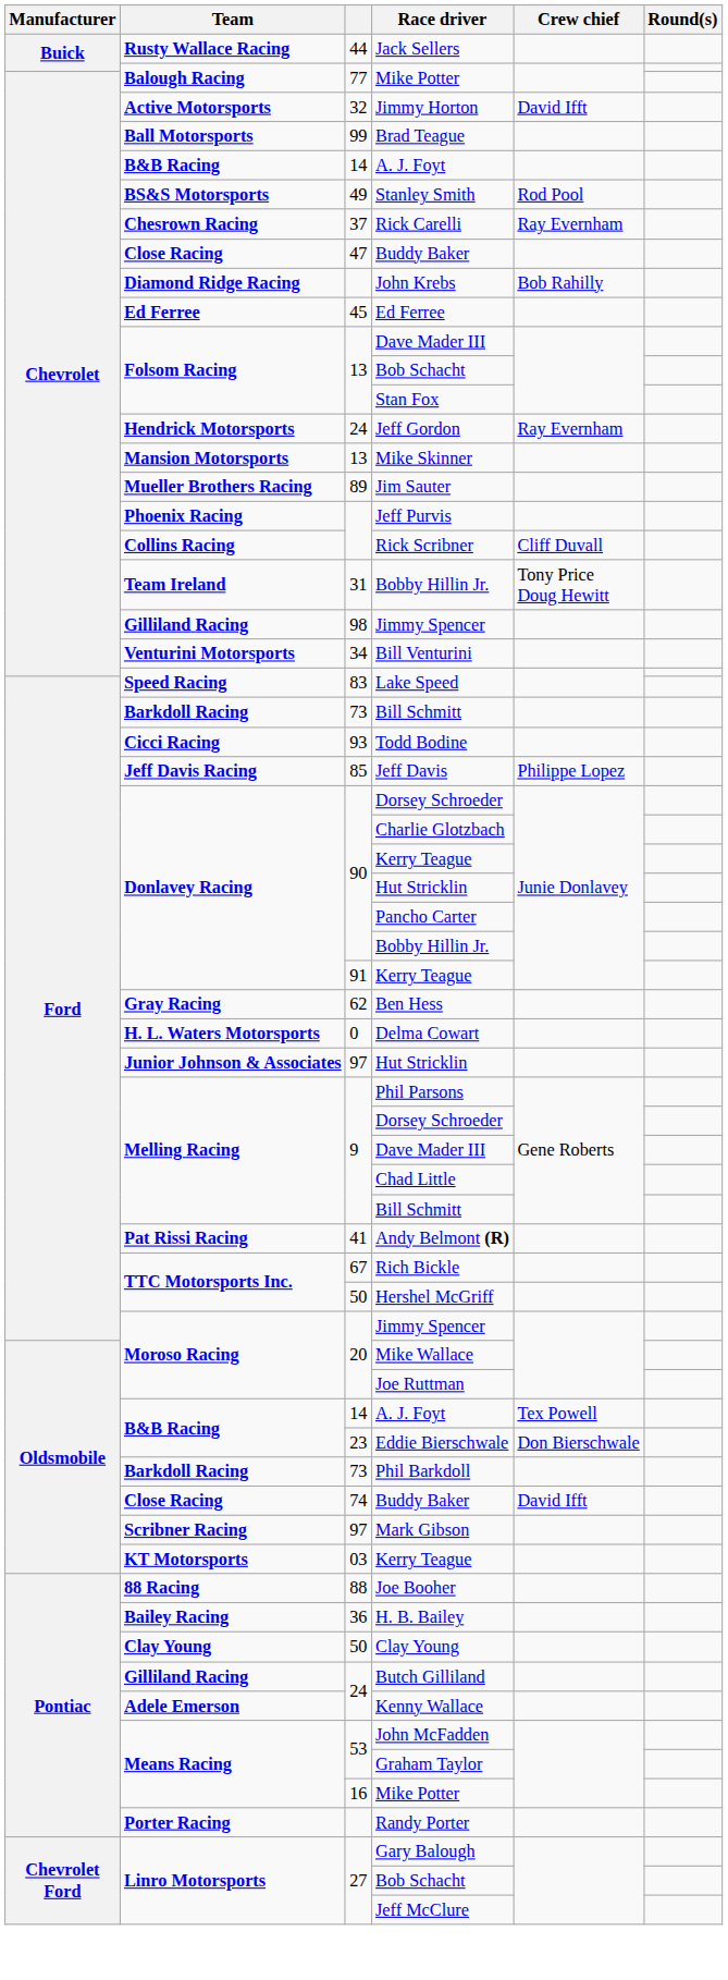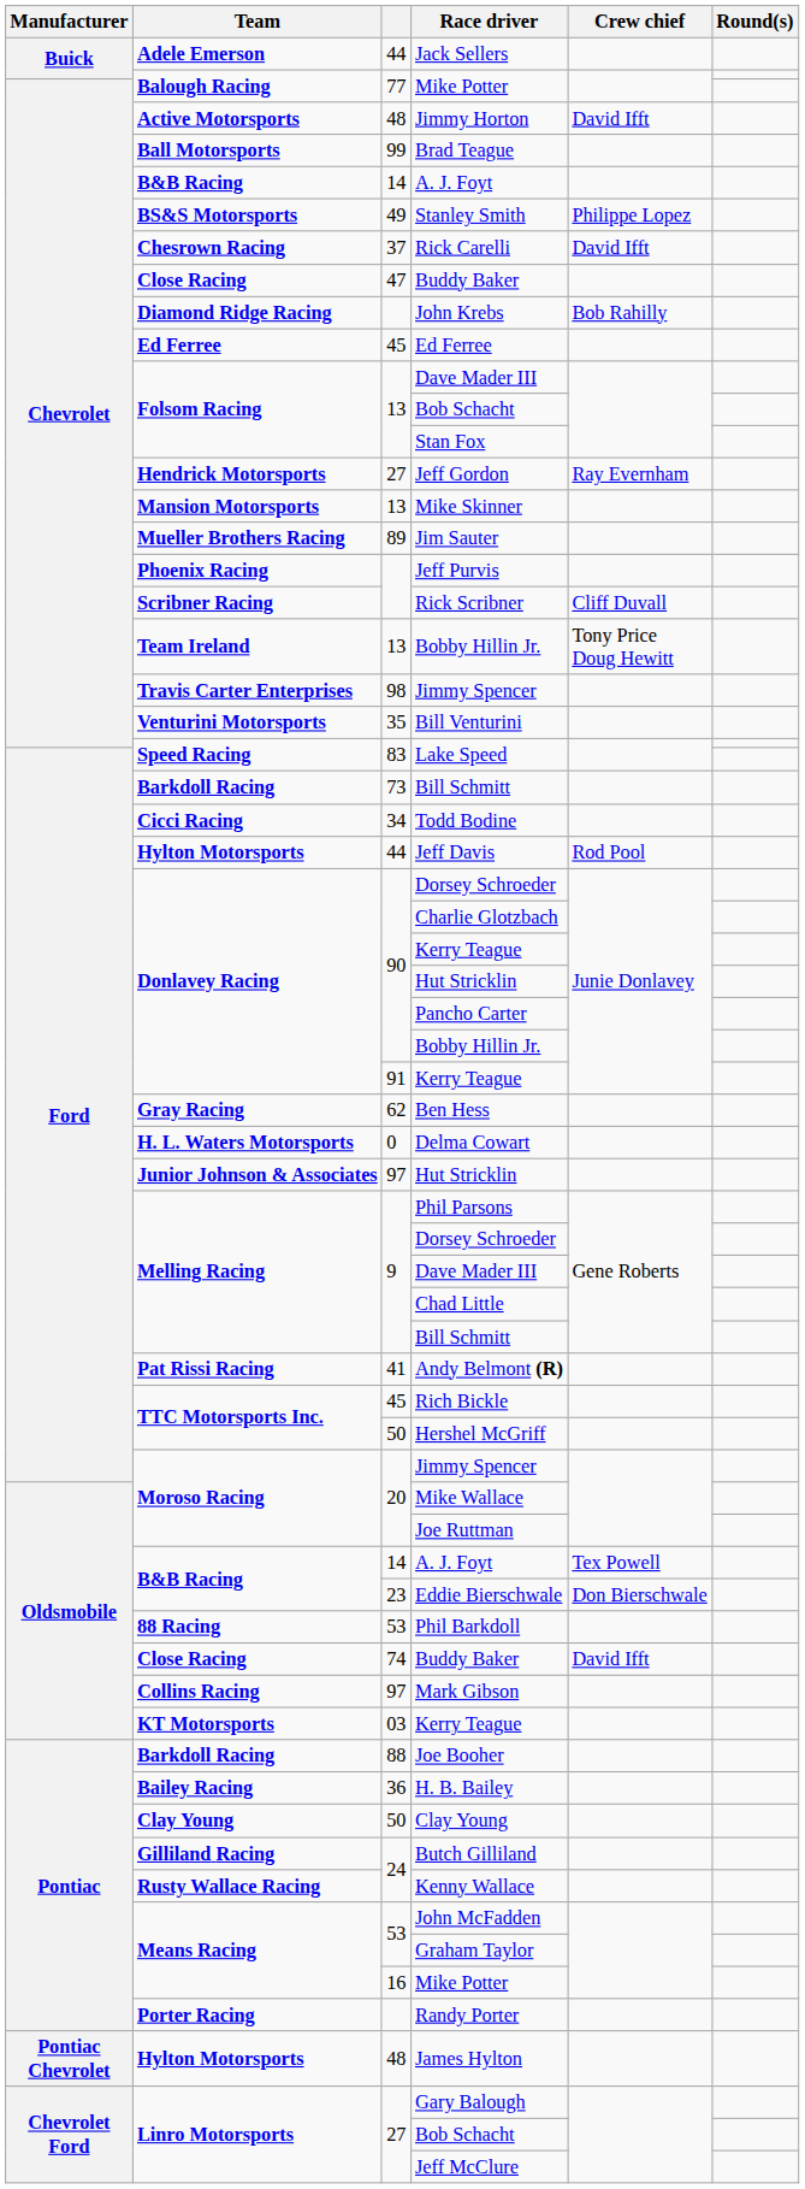Jack Sellers | Team: Rusty Wallace Racing -> Adele Emerson
Jimmy Horton | column 3: 32 -> 48
Stanley Smith | Crew chief: Rod Pool -> Philippe Lopez
Rick Carelli | Crew chief: Ray Evernham -> David Ifft
Jeff Gordon | column 3: 24 -> 27
Rick Scribner | Team: Collins Racing -> Scribner Racing
Chevrolet / Bobby Hillin Jr. | column 3: 31 -> 13
Chevrolet / Jimmy Spencer | Team: Gilliland Racing -> Travis Carter Enterprises
Bill Venturini | column 3: 34 -> 35
Todd Bodine | column 3: 93 -> 34
Jeff Davis | Team: Jeff Davis Racing -> Hylton Motorsports
Jeff Davis | column 3: 85 -> 44
Jeff Davis | Crew chief: Philippe Lopez -> Rod Pool
Rich Bickle | column 3: 67 -> 45
Phil Barkdoll | Team: Barkdoll Racing -> 88 Racing
Phil Barkdoll | column 3: 73 -> 53
Mark Gibson | Team: Scribner Racing -> Collins Racing
Joe Booher | Team: 88 Racing -> Barkdoll Racing
Kenny Wallace | Team: Adele Emerson -> Rusty Wallace Racing
+ row: Pontiac Chevrolet | Hylton Motorsports | 48 | James Hylton
